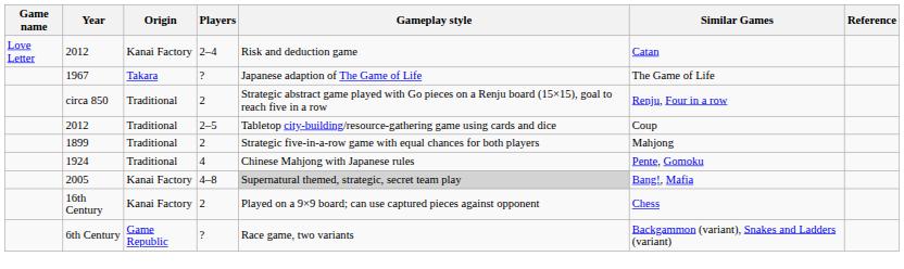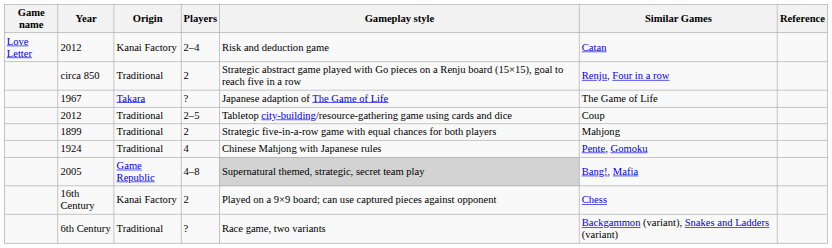rows swapped: circa 850 <-> 1967
2005 | Origin: Kanai Factory -> Game Republic
6th Century | Origin: Game Republic -> Traditional
